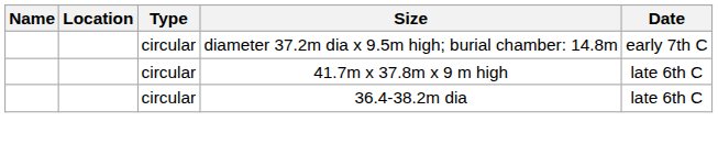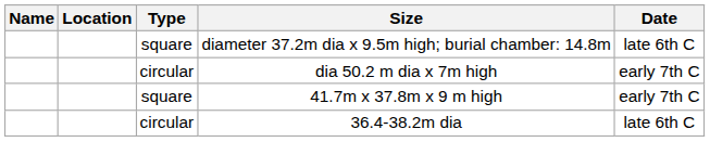diameter 37.2m dia x 9.5m high; burial chamber: 14.8m | Type: circular -> square
diameter 37.2m dia x 9.5m high; burial chamber: 14.8m | Date: early 7th C -> late 6th C
+ row: circular | dia 50.2 m dia x 7m high | early 7th C
41.7m x 37.8m x 9 m high | Type: circular -> square
41.7m x 37.8m x 9 m high | Date: late 6th C -> early 7th C
